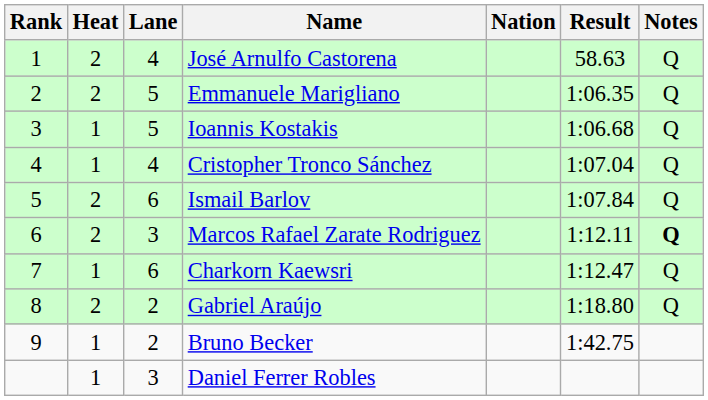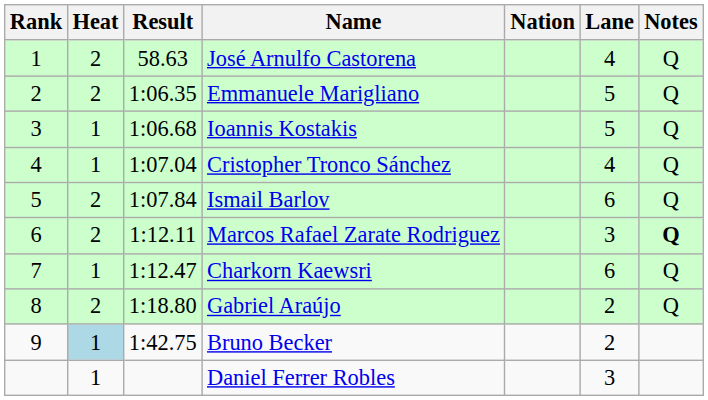columns swapped: Lane <-> Result
Bruno Becker | Heat: no background -> lightblue background
